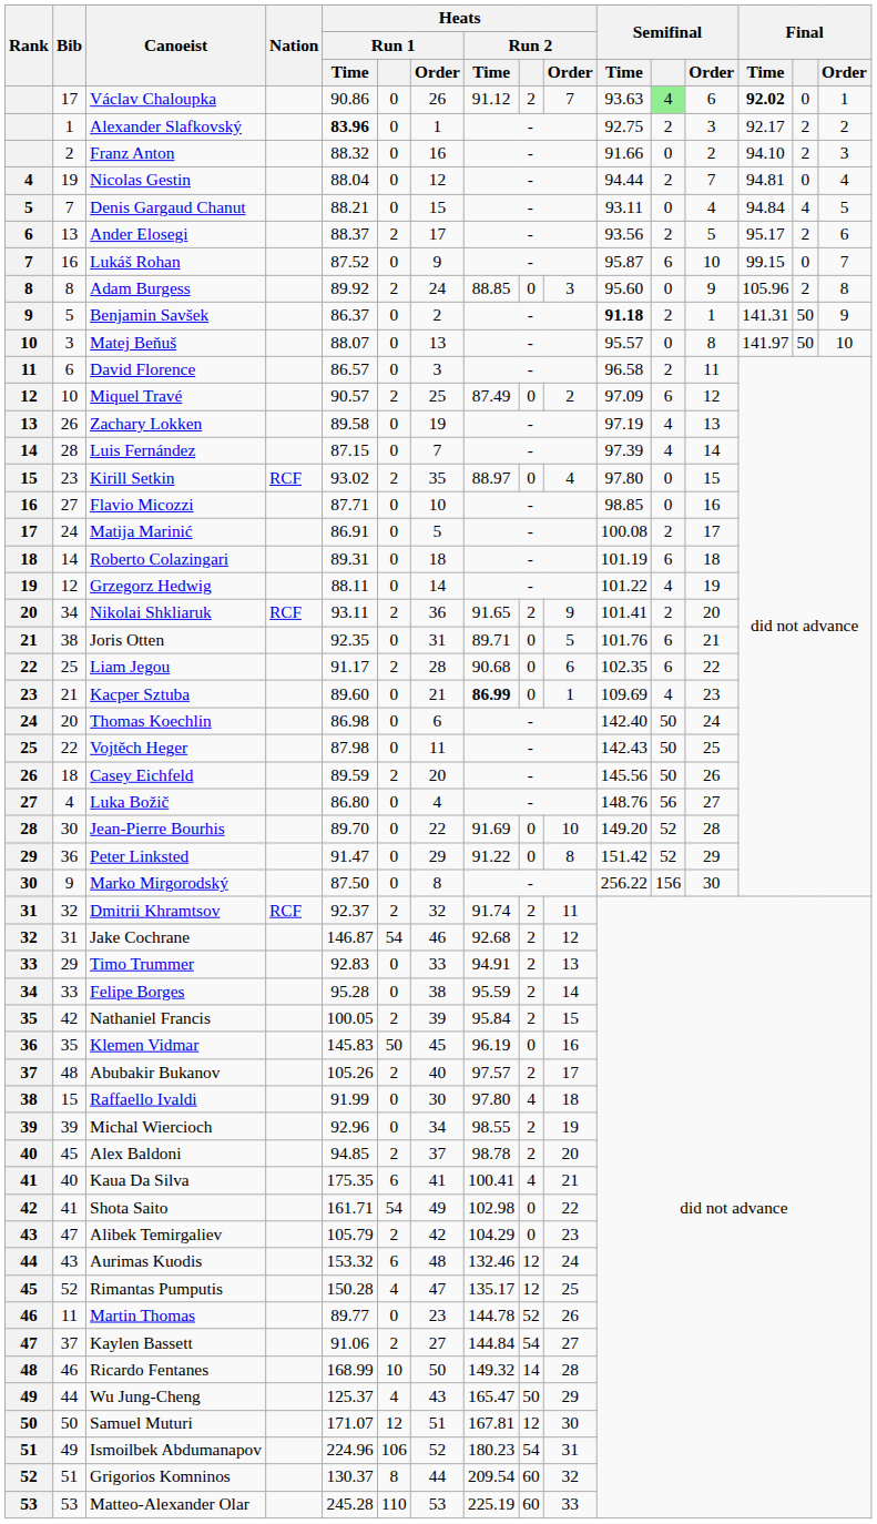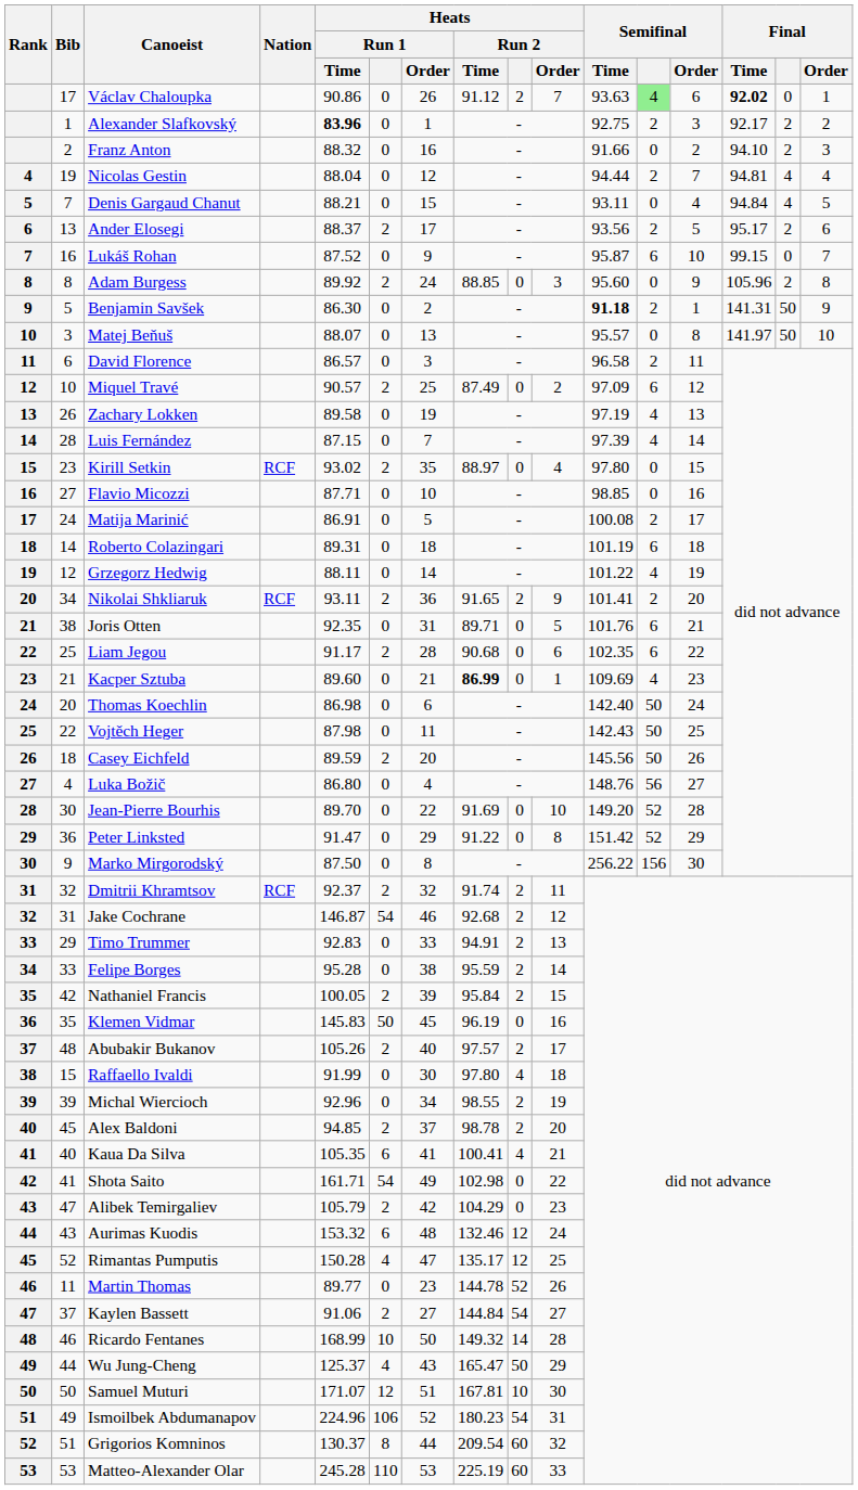Nicolas Gestin | Final: 0 -> 4
Benjamin Savšek | Heats / Run 1 / Time: 86.37 -> 86.30
Kaua Da Silva | Heats / Run 1 / Time: 175.35 -> 105.35
Samuel Muturi | Heats / Run 2: 12 -> 10
